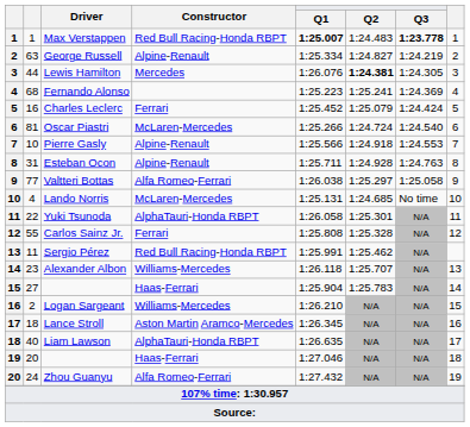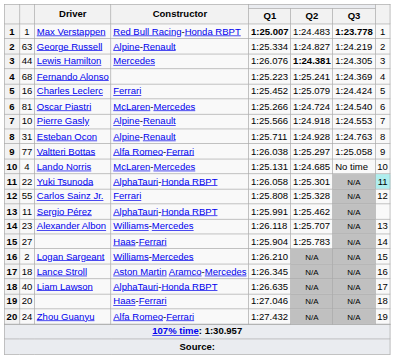Yuki Tsunoda | column 8: no background -> paleturquoise background
Sergio Pérez | Constructor: Red Bull Racing-Honda RBPT -> AlphaTauri-Honda RBPT
